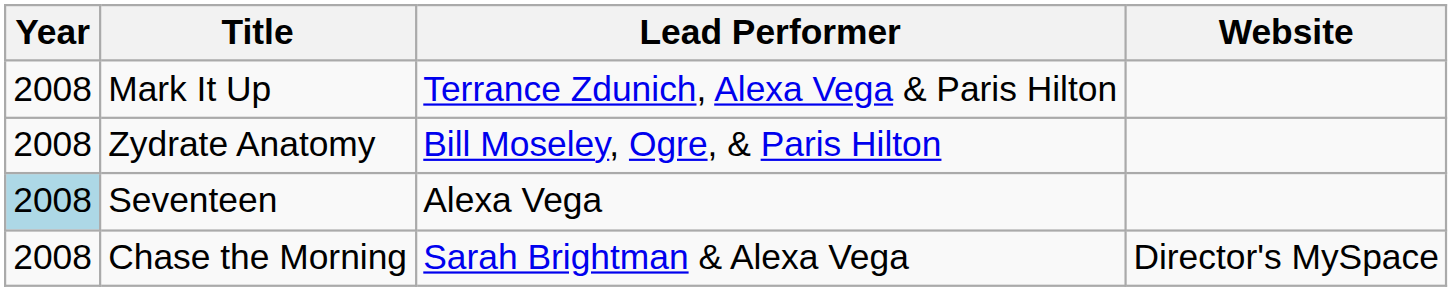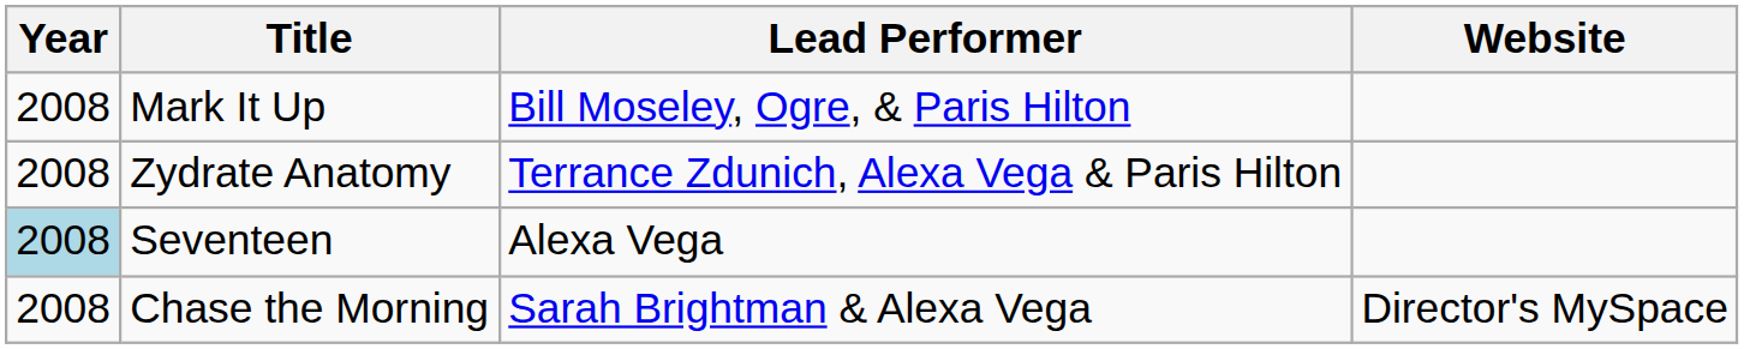Mark It Up | Lead Performer: Terrance Zdunich, Alexa Vega & Paris Hilton -> Bill Moseley, Ogre, & Paris Hilton
Zydrate Anatomy | Lead Performer: Bill Moseley, Ogre, & Paris Hilton -> Terrance Zdunich, Alexa Vega & Paris Hilton
